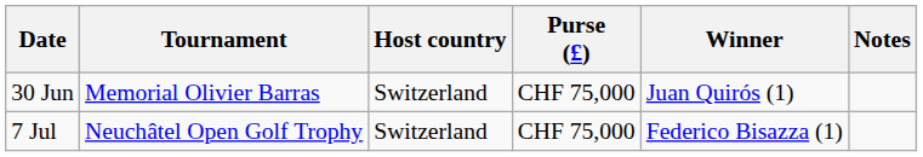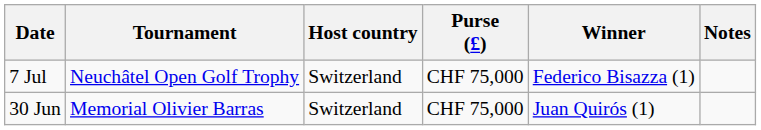rows swapped: 30 Jun <-> 7 Jul
